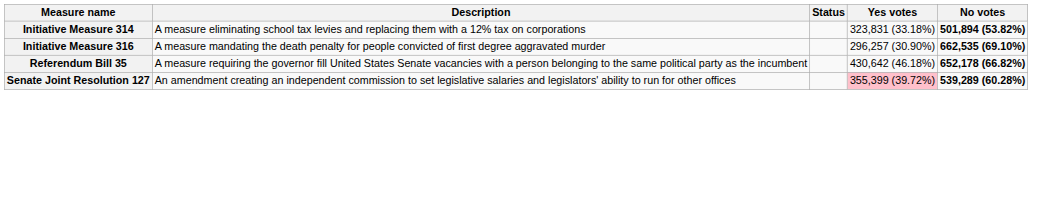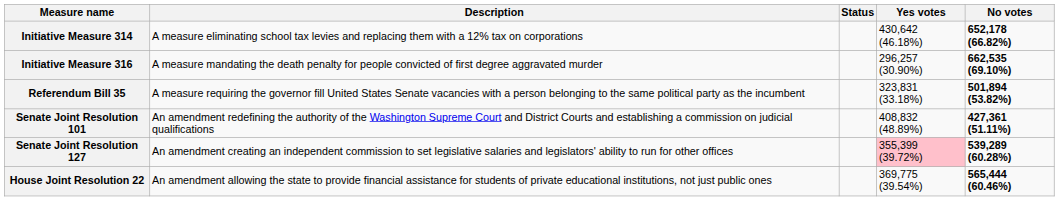Initiative Measure 314 | Yes votes: 323,831 (33.18%) -> 430,642 (46.18%)
Initiative Measure 314 | No votes: 501,894 (53.82%) -> 652,178 (66.82%)
Referendum Bill 35 | Yes votes: 430,642 (46.18%) -> 323,831 (33.18%)
Referendum Bill 35 | No votes: 652,178 (66.82%) -> 501,894 (53.82%)
+ row: Senate Joint Resolution 101 | An amendment redefining the authority of the Washington Supreme Court and District Courts and establishing a commission on judicial qualifications | 408,832 (48.89%) | 427,361 (51.11%)
+ row: House Joint Resolution 22 | An amendment allowing the state to provide financial assistance for students of private educational institutions, not just public ones | 369,775 (39.54%) | 565,444 (60.46%)
